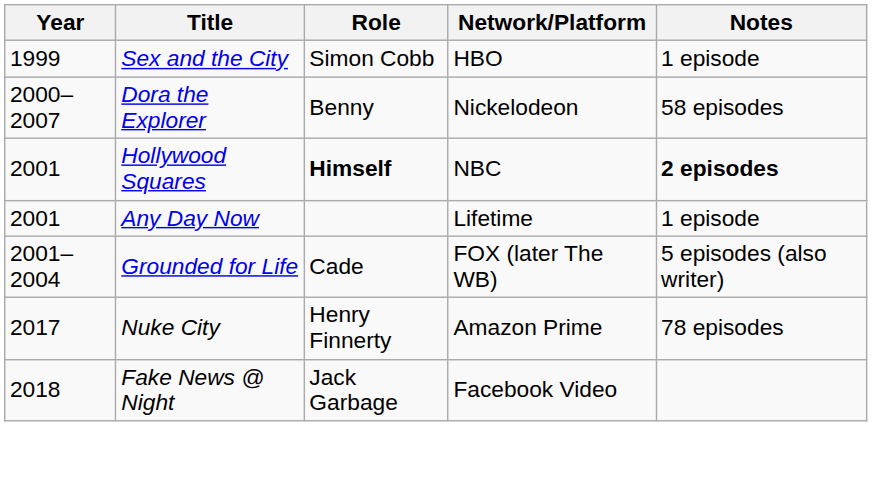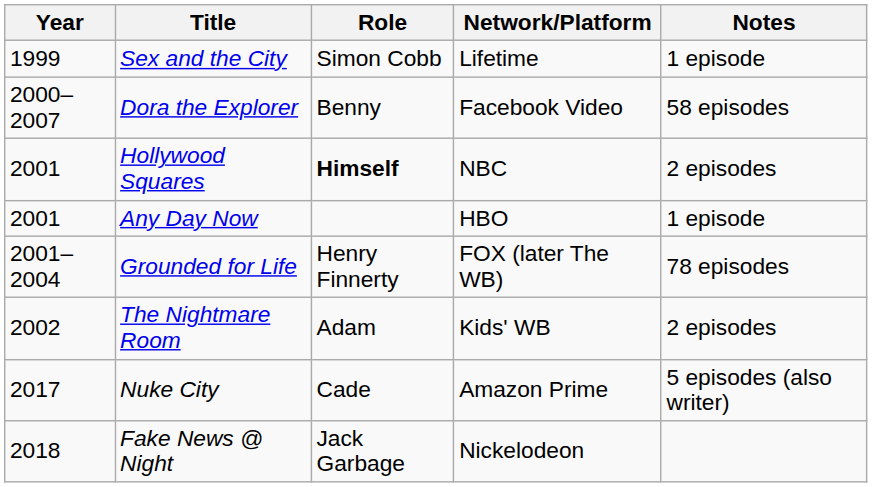Sex and the City | Network/Platform: HBO -> Lifetime
Dora the Explorer | Network/Platform: Nickelodeon -> Facebook Video
Hollywood Squares | Notes: bold -> normal
Any Day Now | Network/Platform: Lifetime -> HBO
Grounded for Life | Role: Cade -> Henry Finnerty
Grounded for Life | Notes: 5 episodes (also writer) -> 78 episodes
+ row: 2002 | The Nightmare Room | Adam | Kids' WB | 2 episodes
Nuke City | Role: Henry Finnerty -> Cade
Nuke City | Notes: 78 episodes -> 5 episodes (also writer)
Fake News @ Night | Network/Platform: Facebook Video -> Nickelodeon
